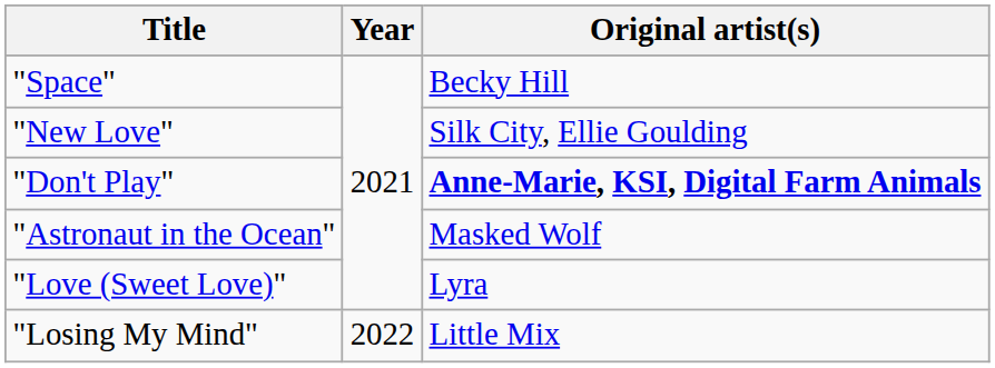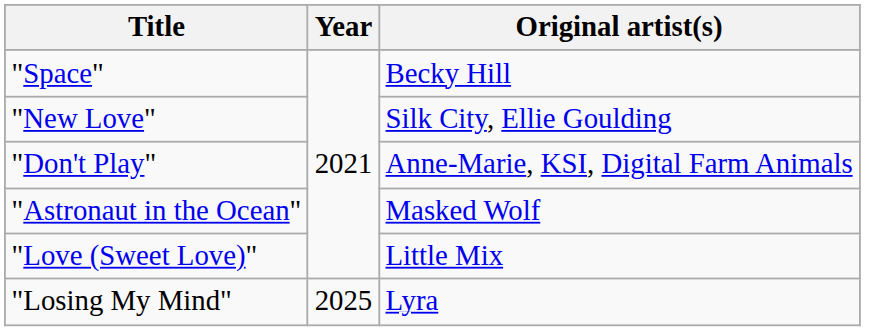"Don't Play" | Original artist(s): bold -> normal
"Love (Sweet Love)" | Original artist(s): Lyra -> Little Mix
"Losing My Mind" | Year: 2022 -> 2025
"Losing My Mind" | Original artist(s): Little Mix -> Lyra
